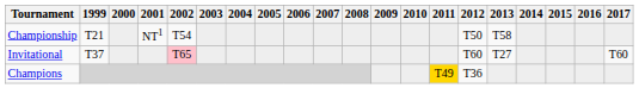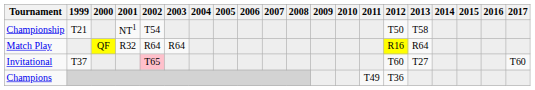+ row: Match Play | QF | R32 | R64 | R64 | R16 | R64
Champions | 2011: gold background -> no background
